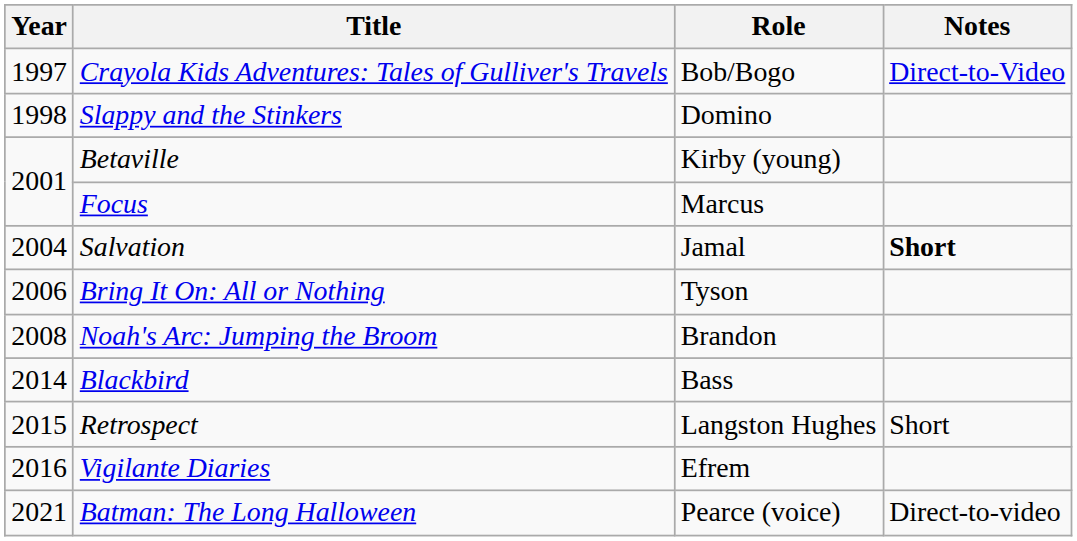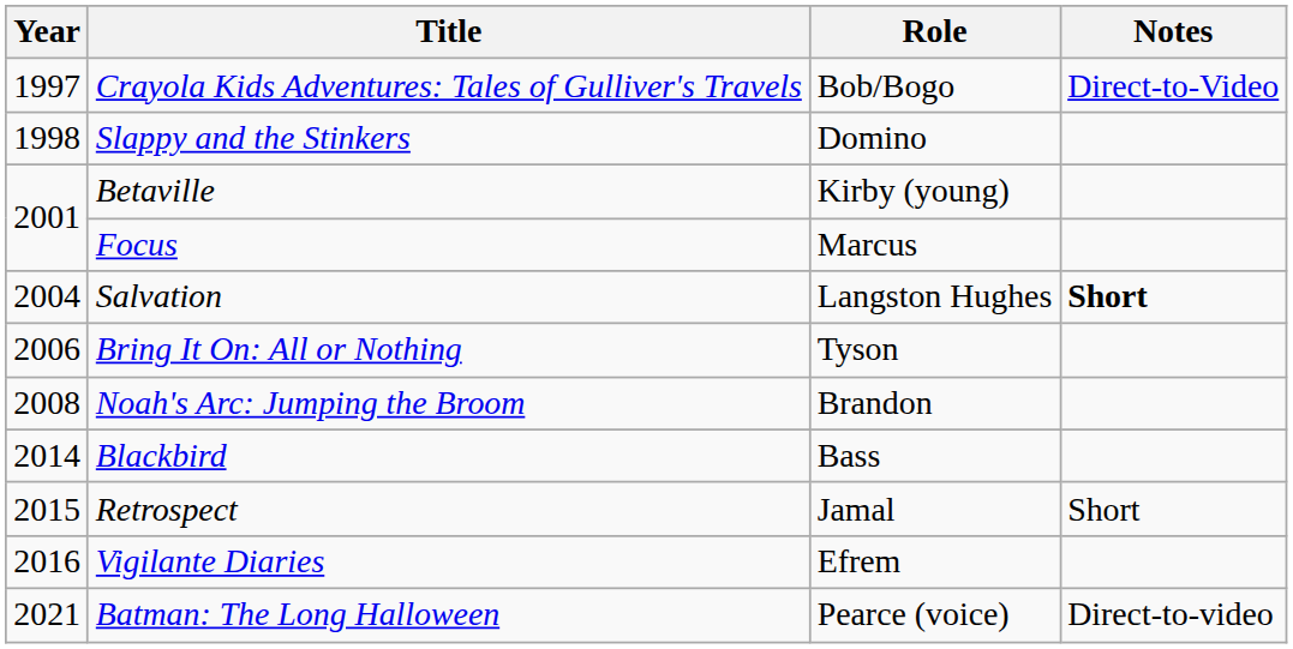Salvation | Role: Jamal -> Langston Hughes
Retrospect | Role: Langston Hughes -> Jamal
